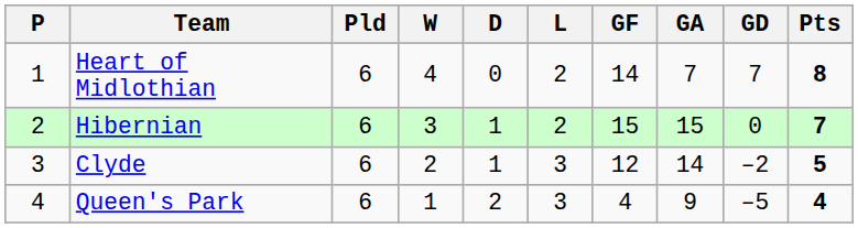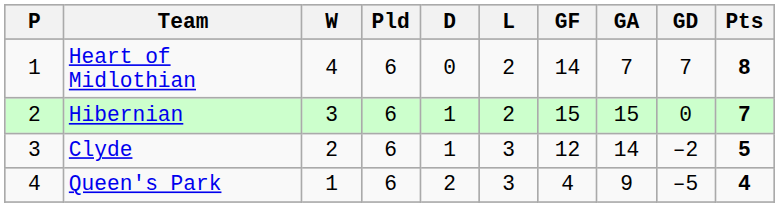columns swapped: Pld <-> W
